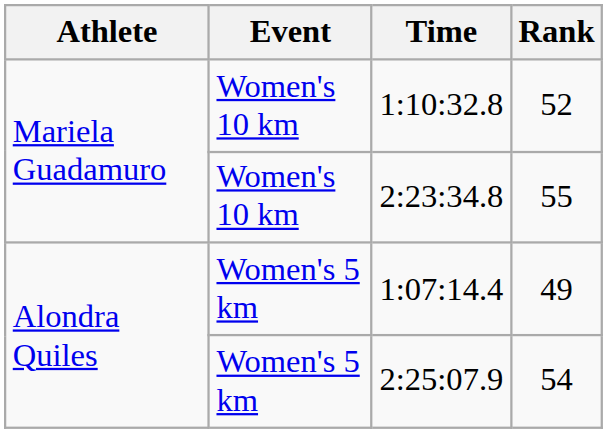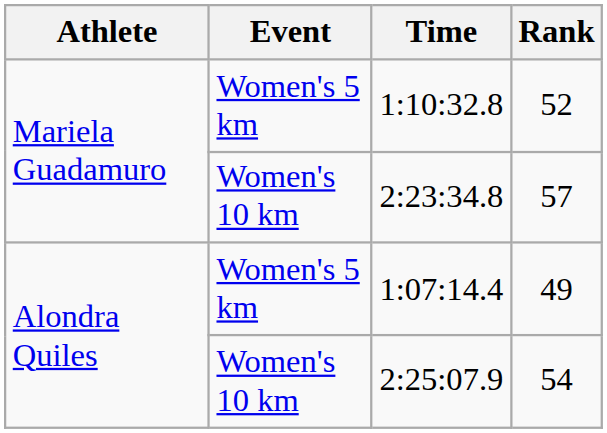1:10:32.8 | Event: Women's 10 km -> Women's 5 km
2:23:34.8 | Rank: 55 -> 57
2:25:07.9 | Event: Women's 5 km -> Women's 10 km
